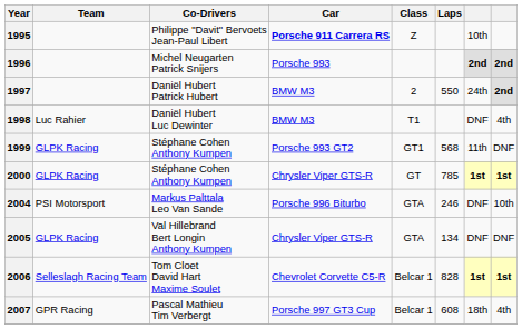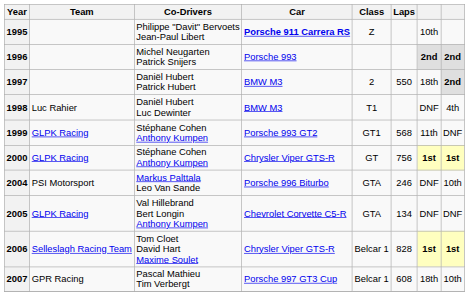1997 | column 7: 24th -> 18th
2000 | Laps: 785 -> 756
2005 | Car: Chrysler Viper GTS-R -> Chevrolet Corvette C5-R
2006 | Car: Chevrolet Corvette C5-R -> Chrysler Viper GTS-R
2007 | column 8: 4th -> 10th
